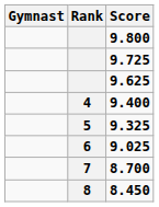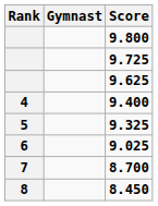columns swapped: Rank <-> Gymnast
